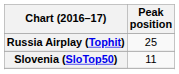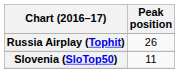Russia Airplay (Tophit) | Peak position: 25 -> 26
